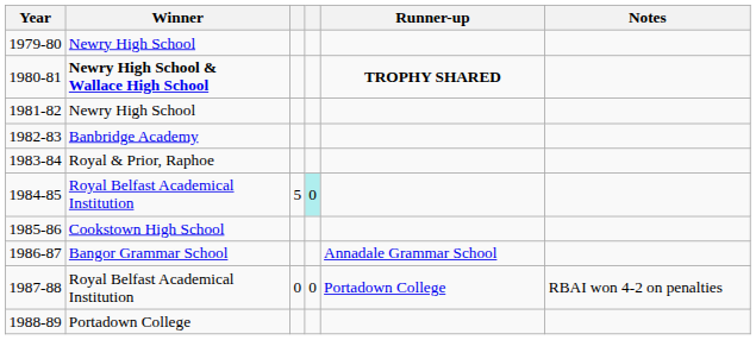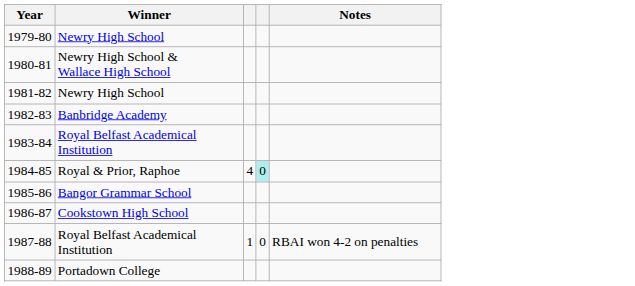- column: Runner-up | TROPHY SHARED | Annadale Grammar School | Portadown College
1980-81 | Winner: bold -> normal
1983-84 | Winner: Royal & Prior, Raphoe -> Royal Belfast Academical Institution
1984-85 | Winner: Royal Belfast Academical Institution -> Royal & Prior, Raphoe
1984-85 | column 3: 5 -> 4
1985-86 | Winner: Cookstown High School -> Bangor Grammar School
1986-87 | Winner: Bangor Grammar School -> Cookstown High School
1987-88 | column 3: 0 -> 1
